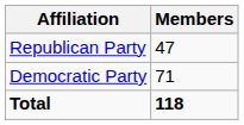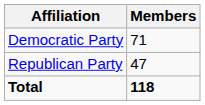rows swapped: Democratic Party <-> Republican Party
